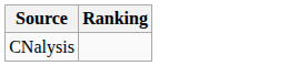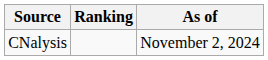+ column: As of | November 2, 2024
